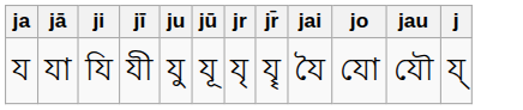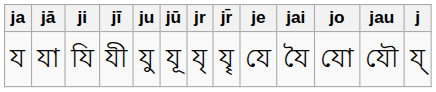+ column: je | যে
